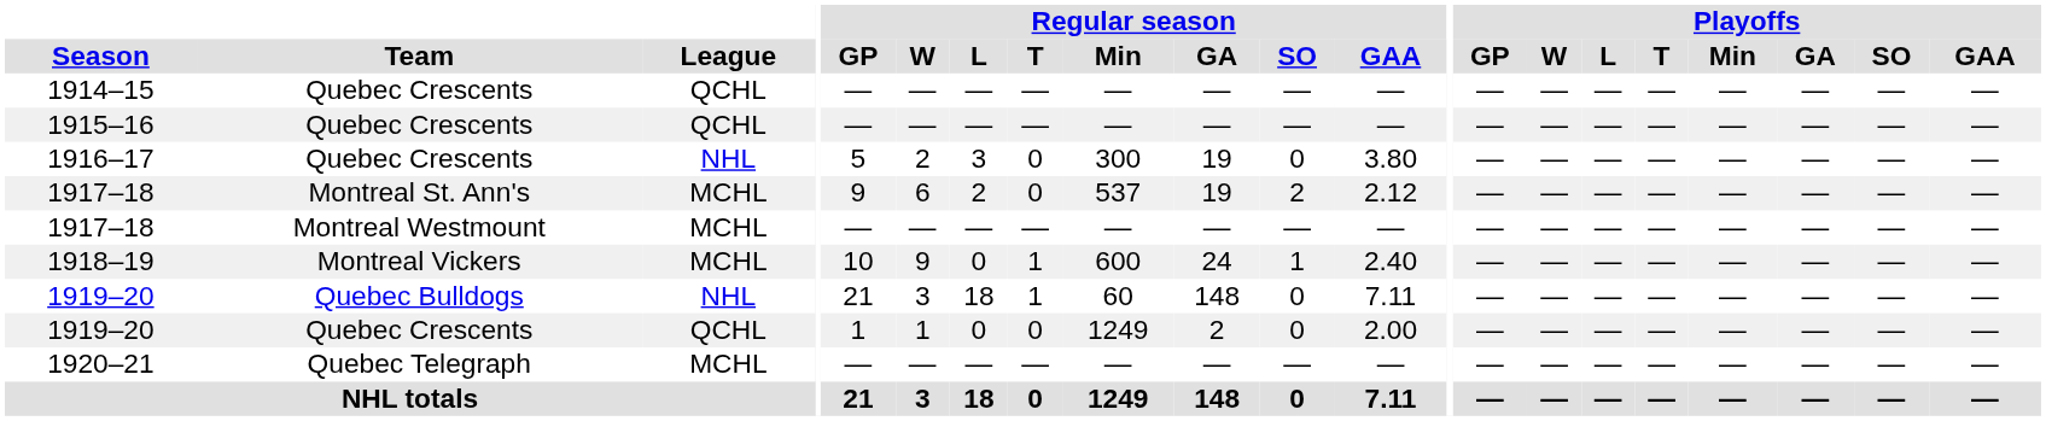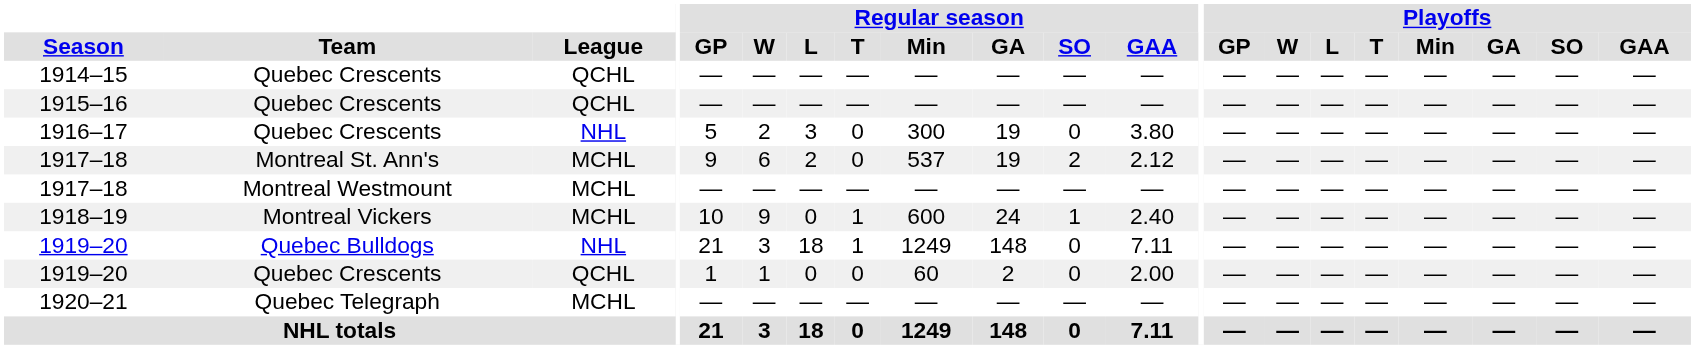1919–20 / Quebec Bulldogs | Regular season / Min: 60 -> 1249
1919–20 / Quebec Crescents | Regular season / Min: 1249 -> 60
